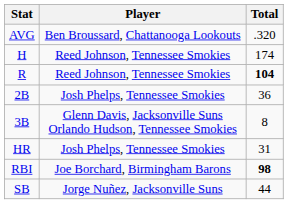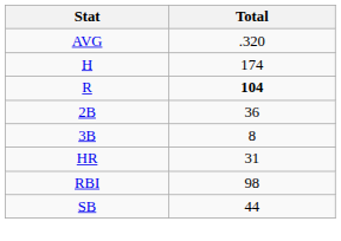- column: Player | Ben Broussard, Chattanooga Lookouts | Reed Johnson, Tennessee Smokies | Reed Johnson, Tennessee Smokies | Josh Phelps, Tennessee Smokies | Glenn Davis, Jacksonville Suns Orlando Hudson, Tennessee Smokies | Josh Phelps, Tennessee Smokies | Joe Borchard, Birmingham Barons | Jorge Nuñez, Jacksonville Suns
RBI | Total: bold -> normal
